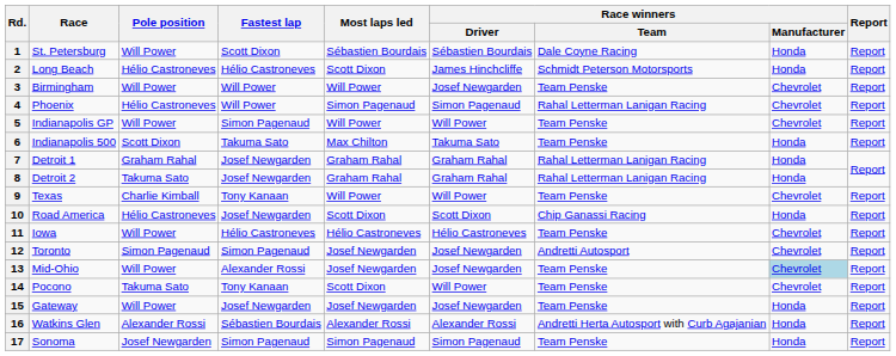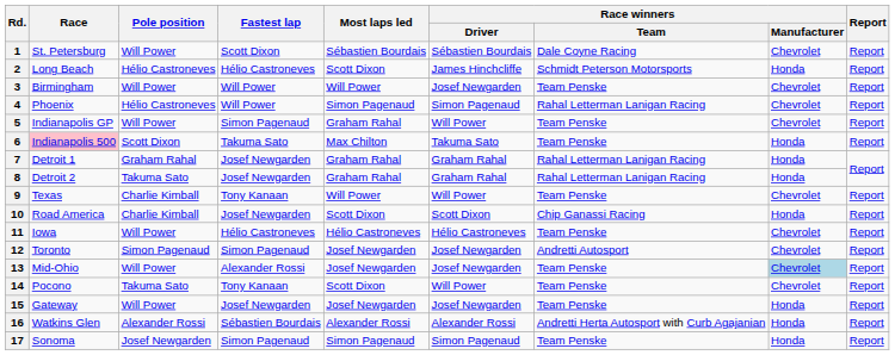1 | Race winners / Manufacturer: Honda -> Chevrolet
5 | Most laps led: Will Power -> Graham Rahal
6 | Race: no background -> pink background
10 | Pole position: Hélio Castroneves -> Charlie Kimball
